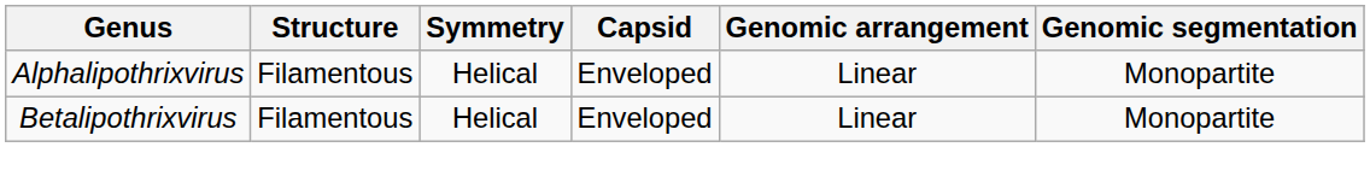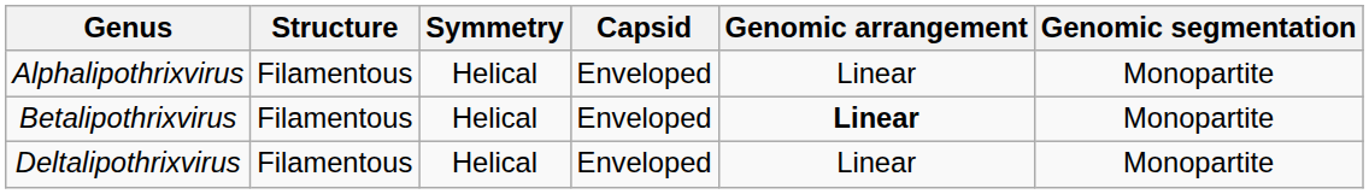Betalipothrixvirus | Genomic arrangement: normal -> bold
+ row: Deltalipothrixvirus | Filamentous | Helical | Enveloped | Linear | Monopartite
